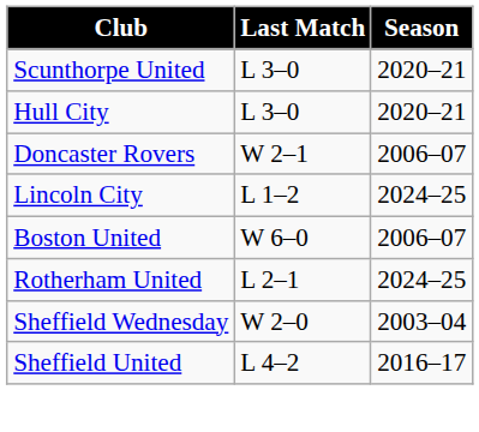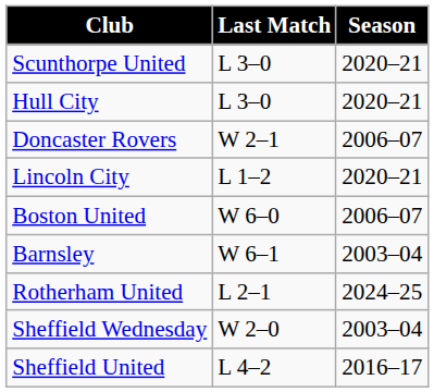Lincoln City | Season: 2024–25 -> 2020–21
+ row: Barnsley | W 6–1 | 2003–04
